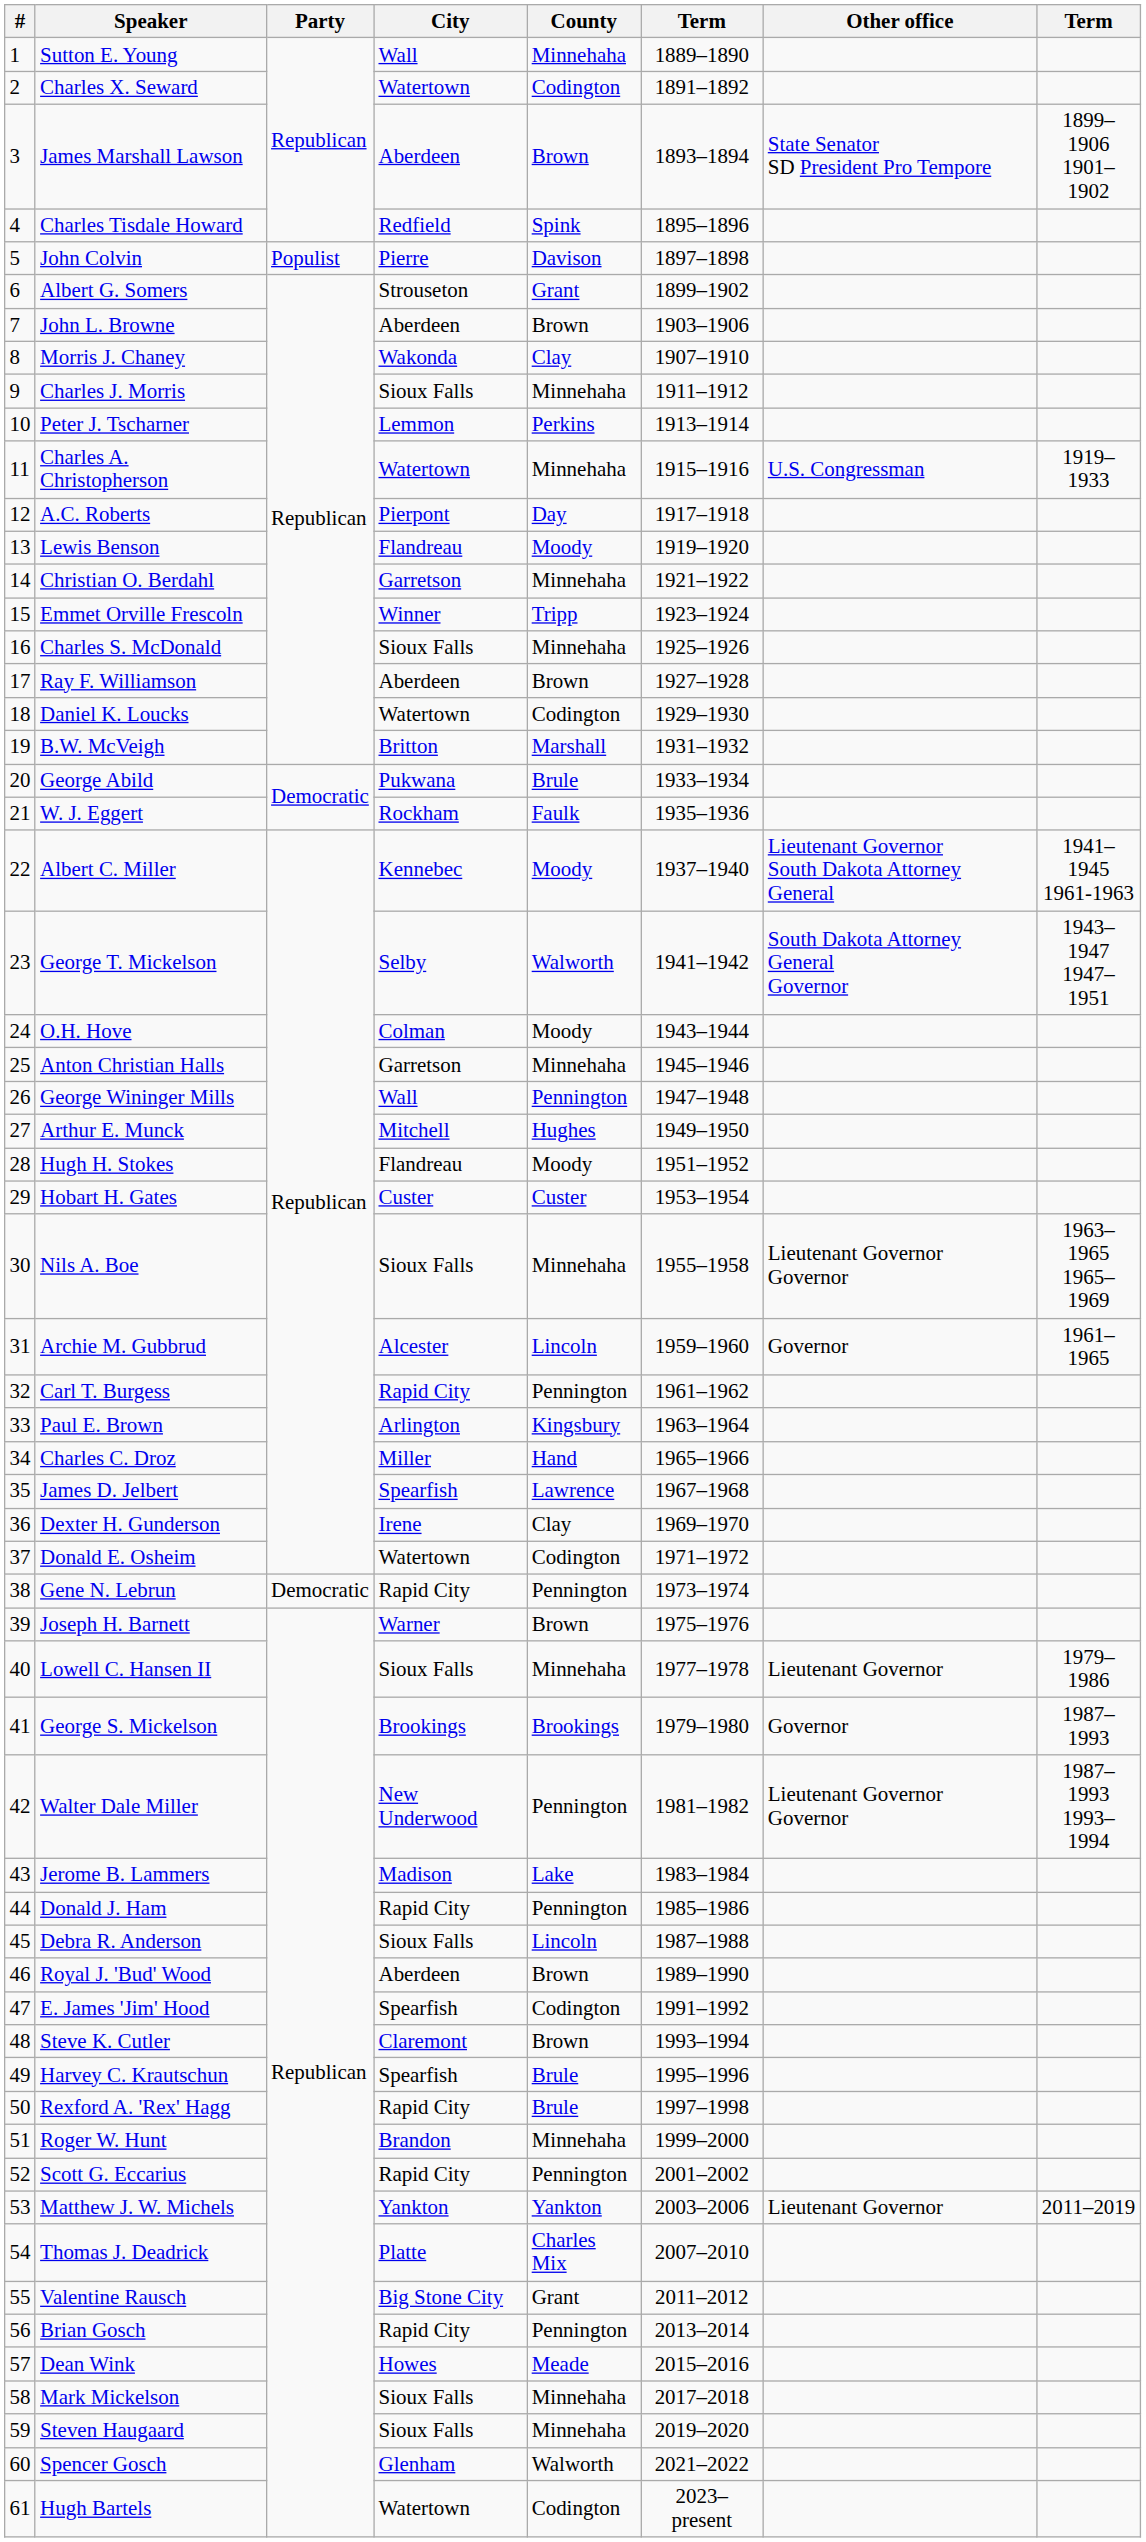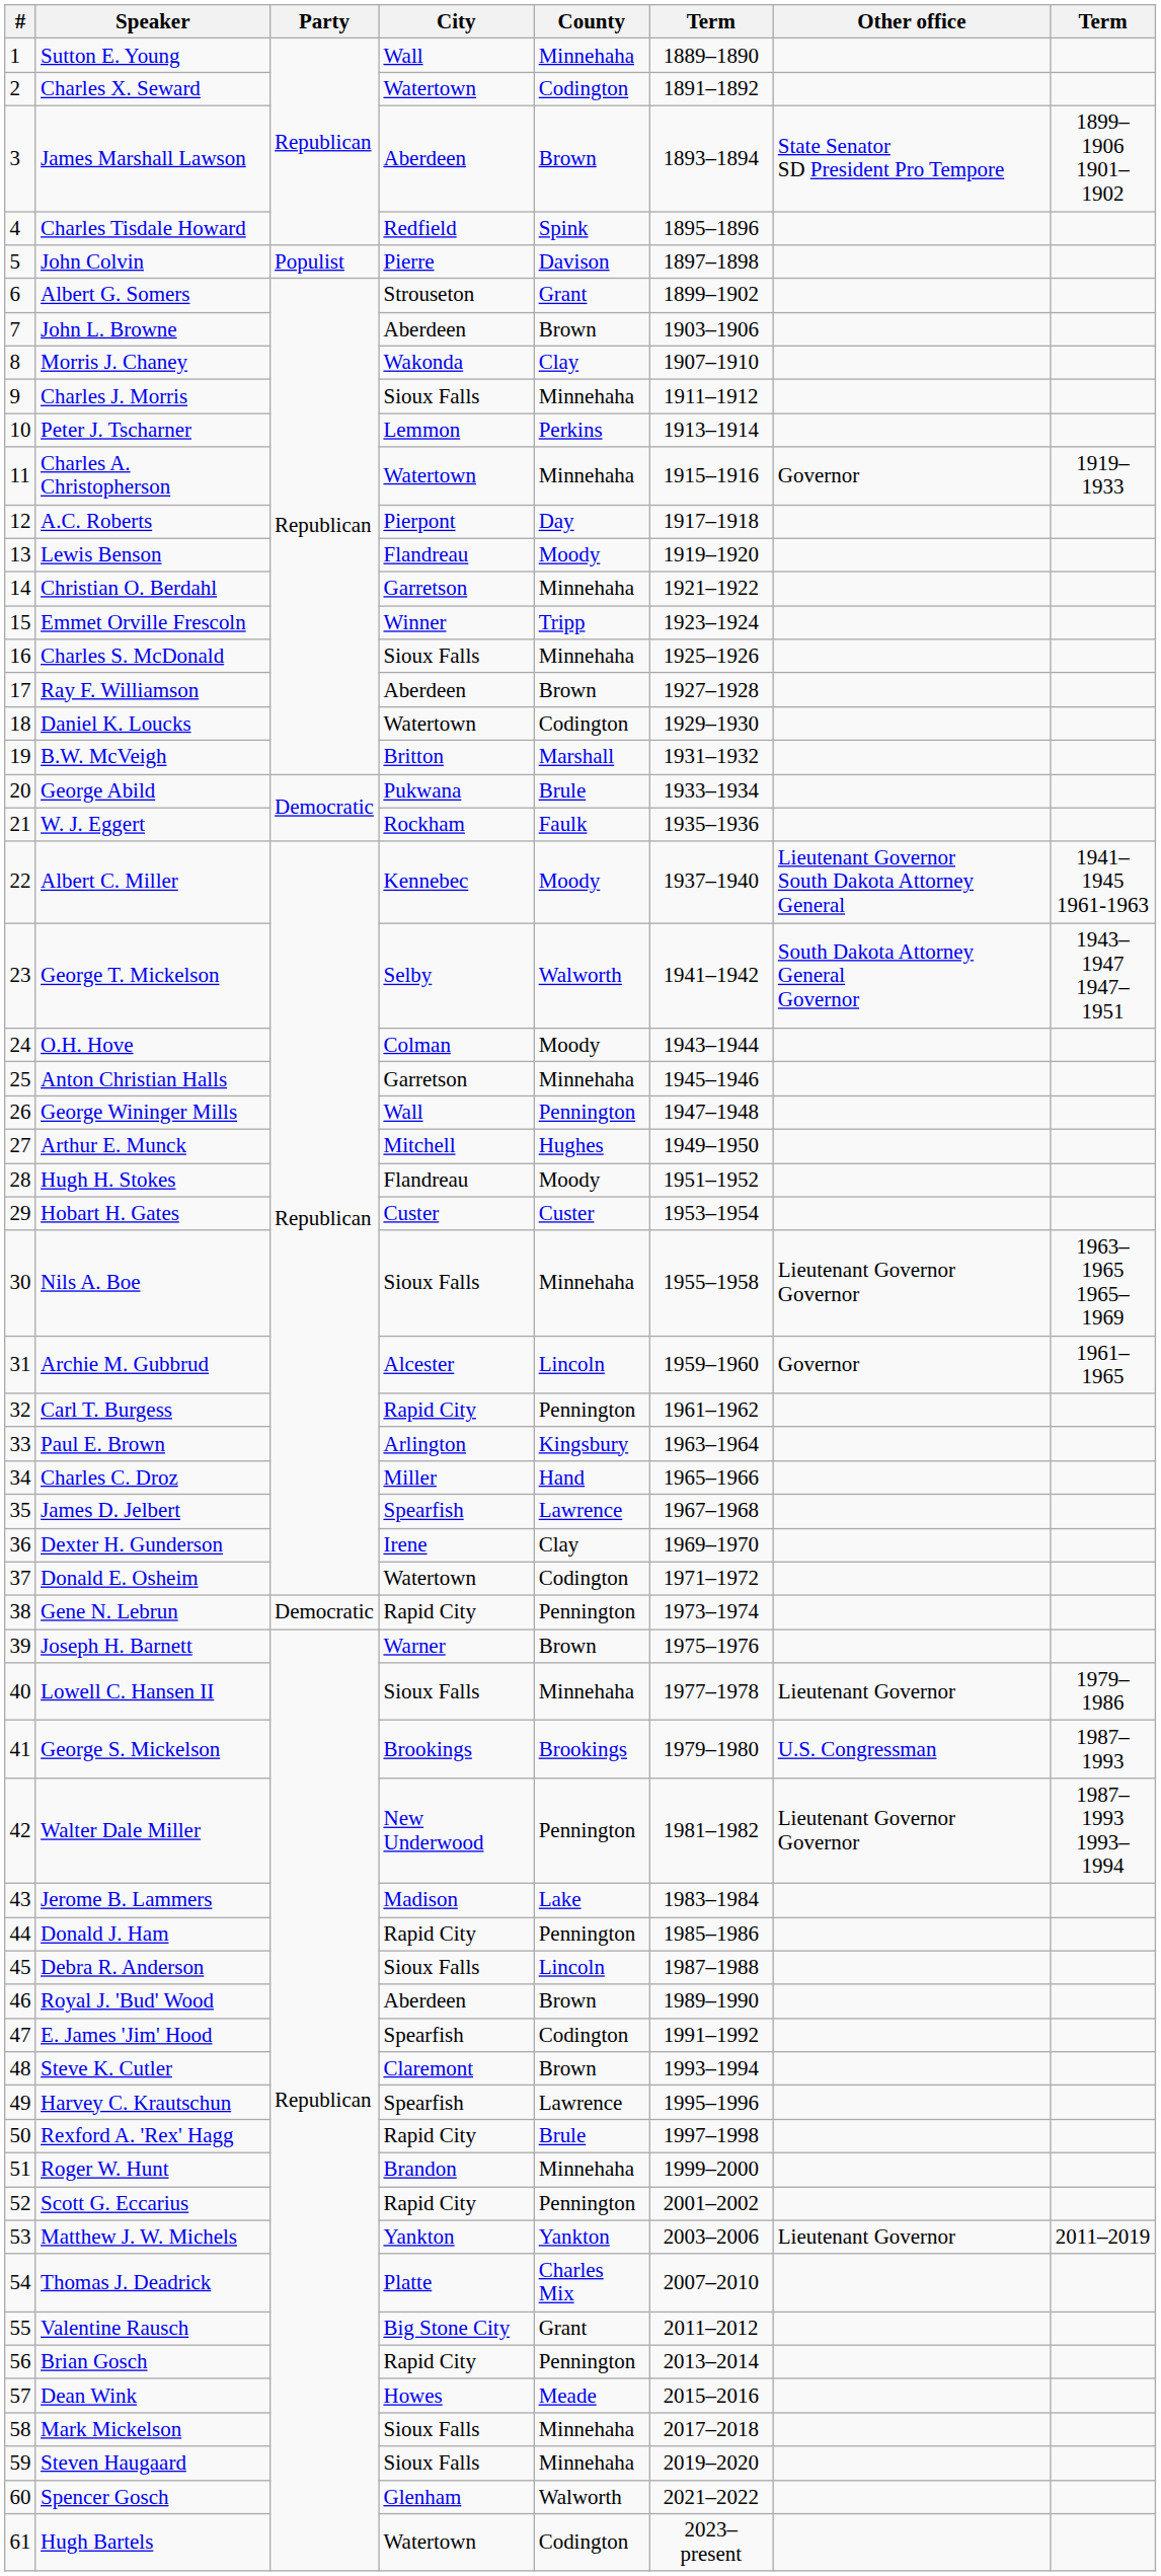Charles A. Christopherson | Other office: U.S. Congressman -> Governor
George S. Mickelson | Other office: Governor -> U.S. Congressman
Harvey C. Krautschun | County: Brule -> Lawrence
